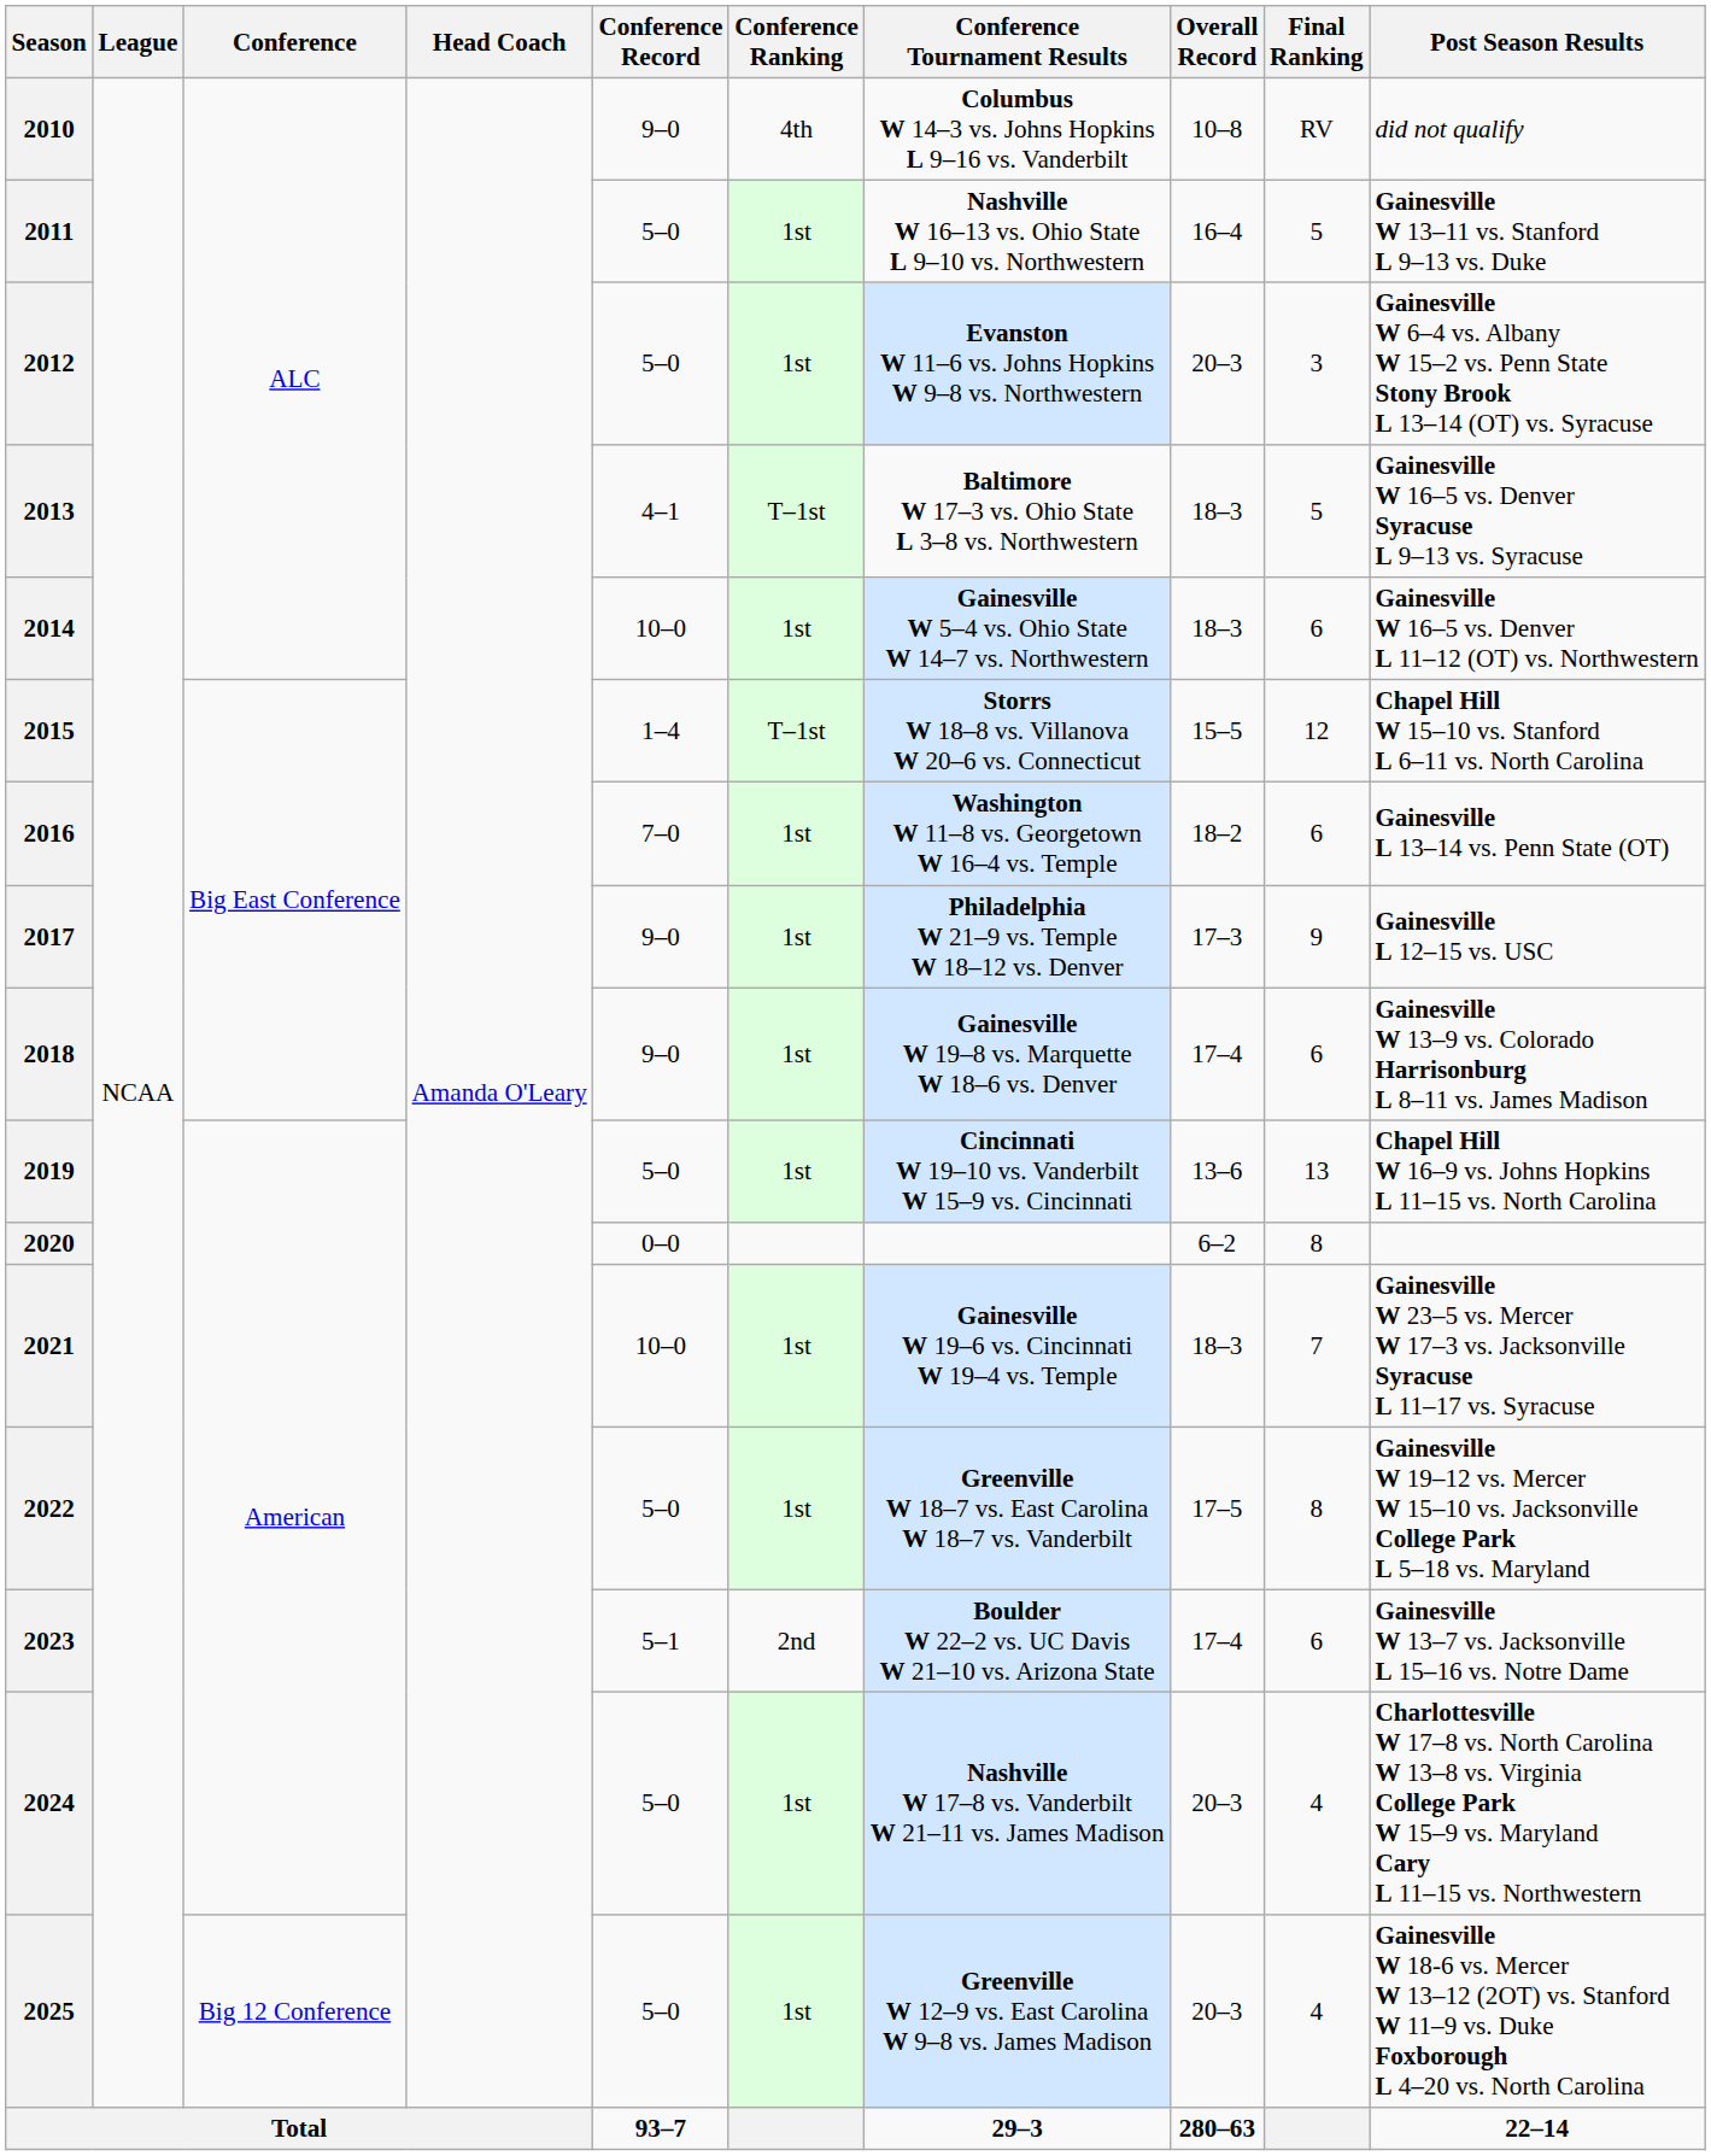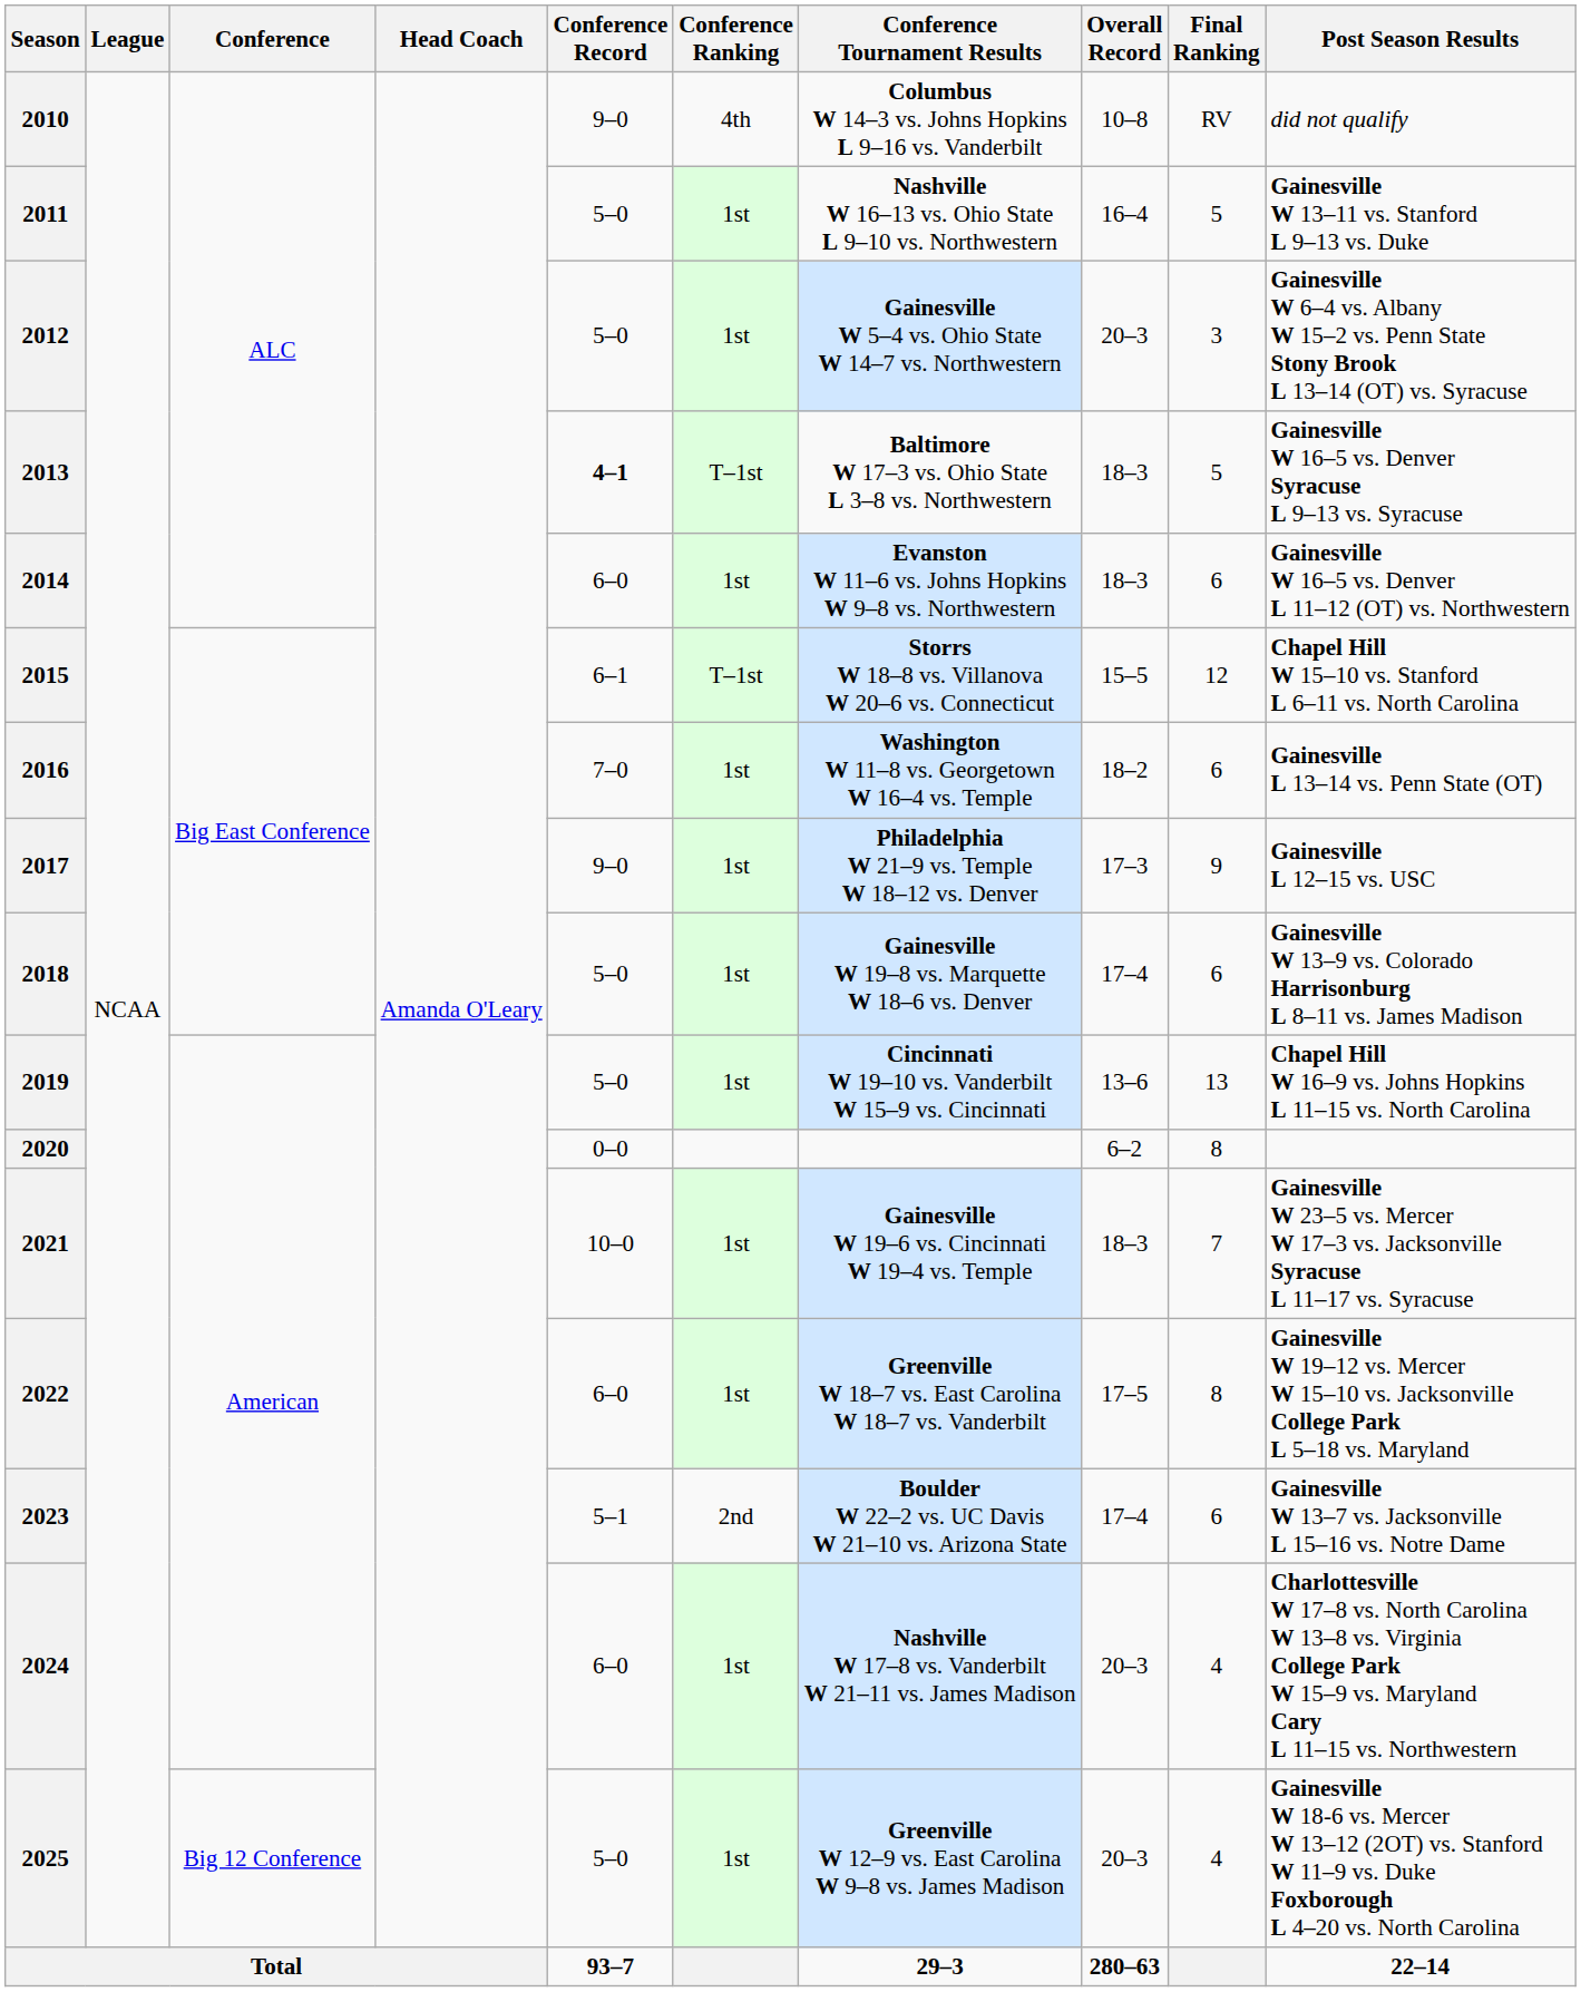2012 | Conference Tournament Results: Evanston W 11–6 vs. Johns Hopkins W 9–8 vs. Northwestern -> Gainesville W 5–4 vs. Ohio State W 14–7 vs. Northwestern
2013 | Conference Record: normal -> bold
2014 | Conference Record: 10–0 -> 6–0
2014 | Conference Tournament Results: Gainesville W 5–4 vs. Ohio State W 14–7 vs. Northwestern -> Evanston W 11–6 vs. Johns Hopkins W 9–8 vs. Northwestern
2015 | Conference Record: 1–4 -> 6–1
2018 | Conference Record: 9–0 -> 5–0
2022 | Conference Record: 5–0 -> 6–0
2024 | Conference Record: 5–0 -> 6–0
